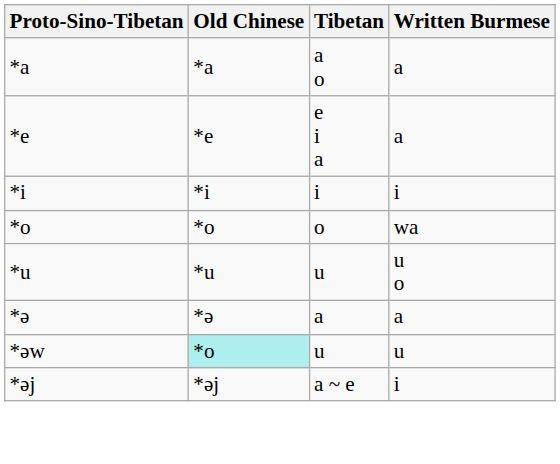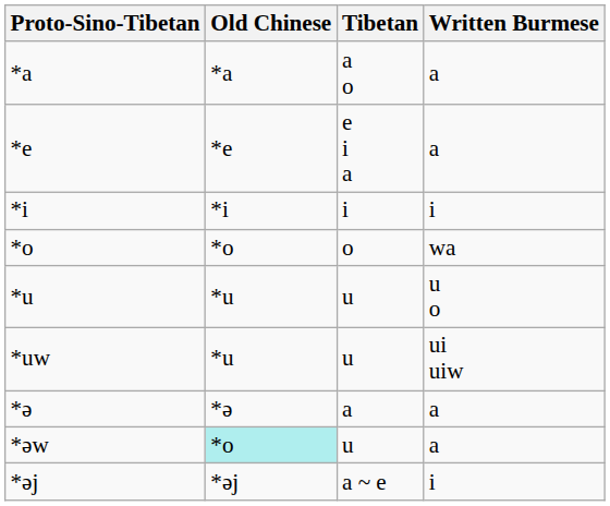+ row: *uw | *u | u | ui uiw
*əw | Written Burmese: u -> a
